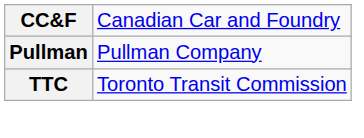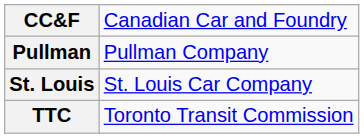+ row: St. Louis | St. Louis Car Company
